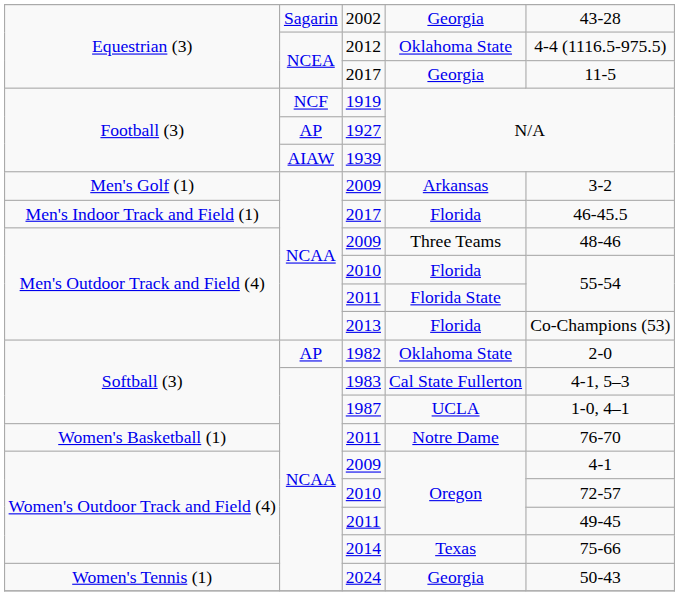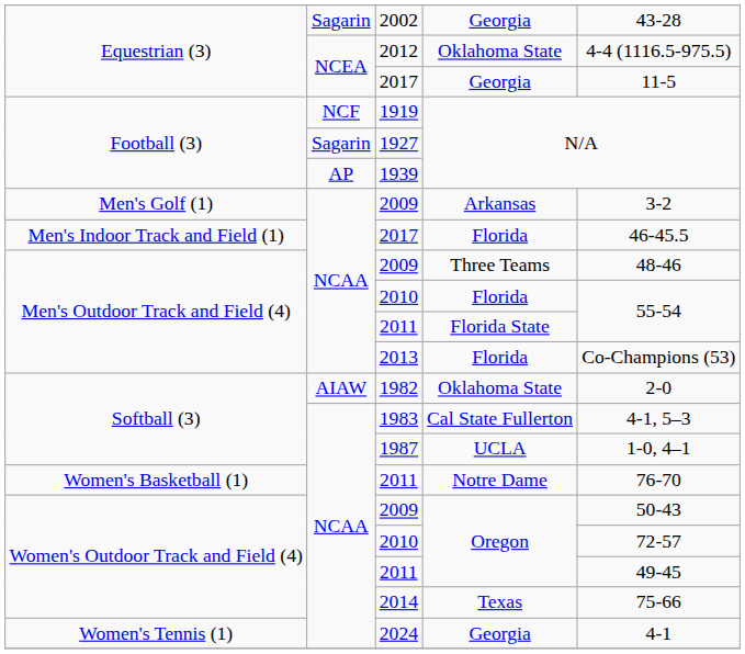1927 | column 2: AP -> Sagarin
1939 | column 2: AIAW -> AP
1982 | column 2: AP -> AIAW
2009 / Oregon | column 5: 4-1 -> 50-43
2024 | column 5: 50-43 -> 4-1
